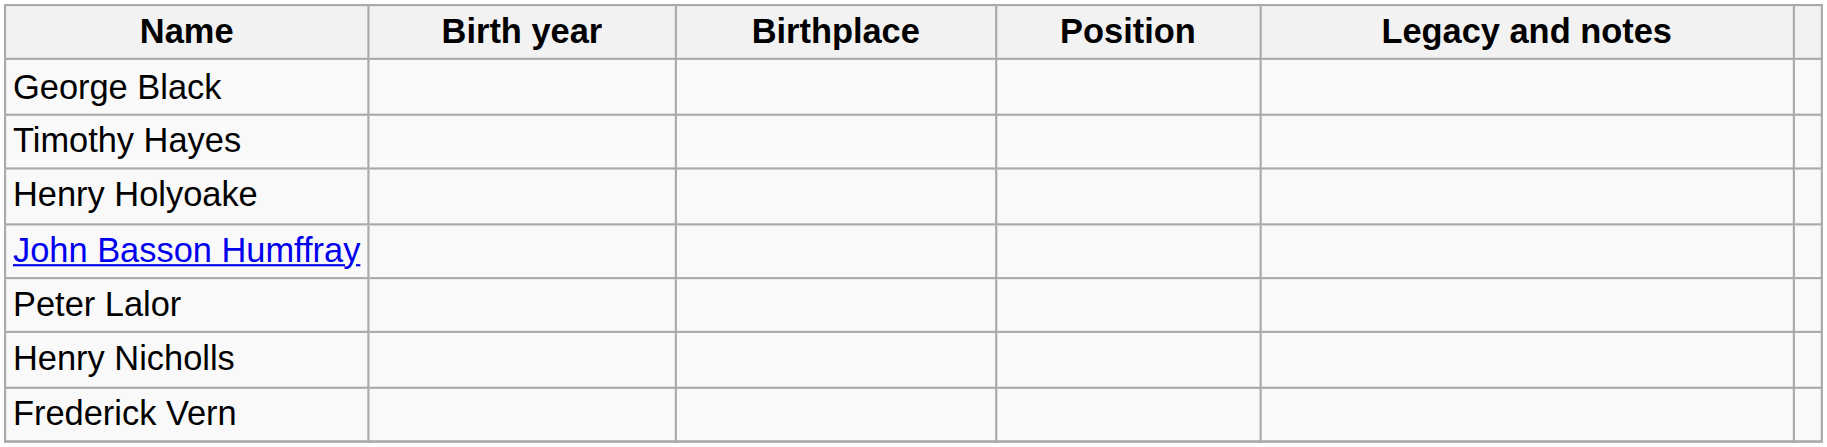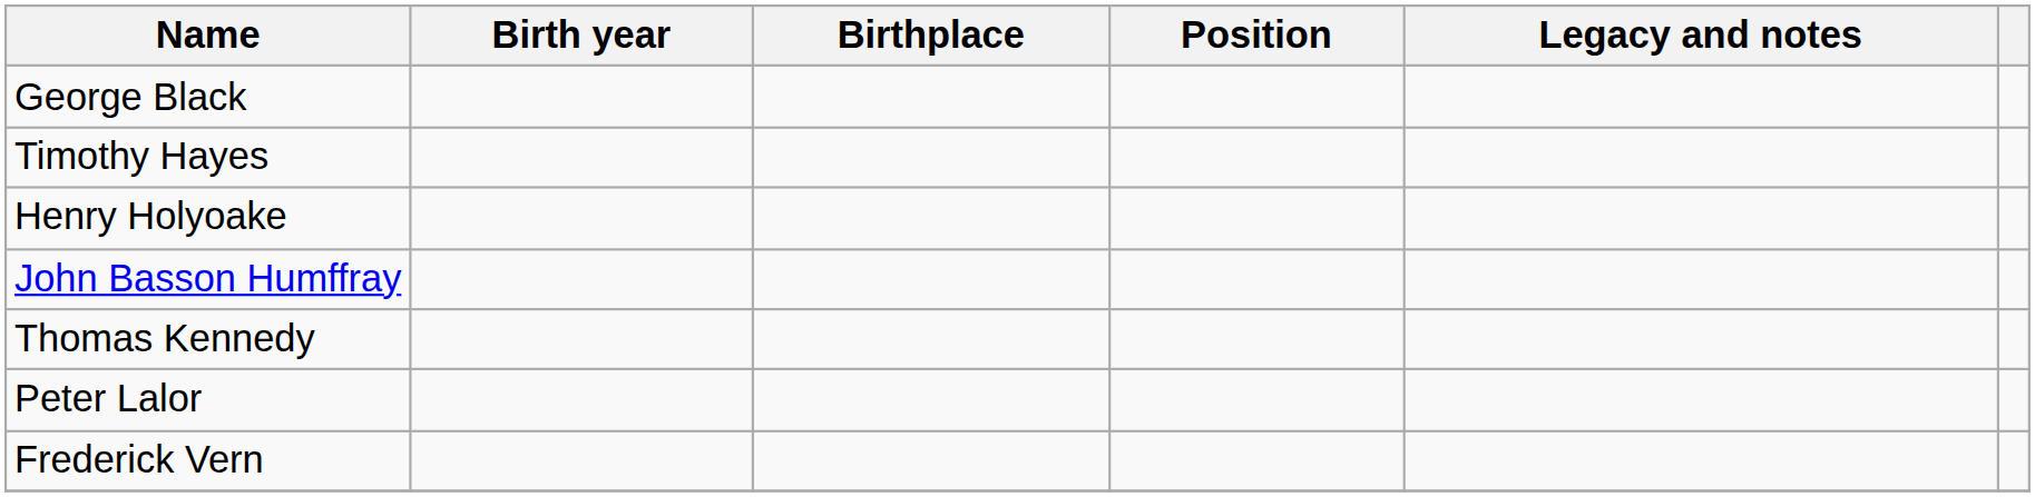+ row: Thomas Kennedy
- row: Henry Nicholls
